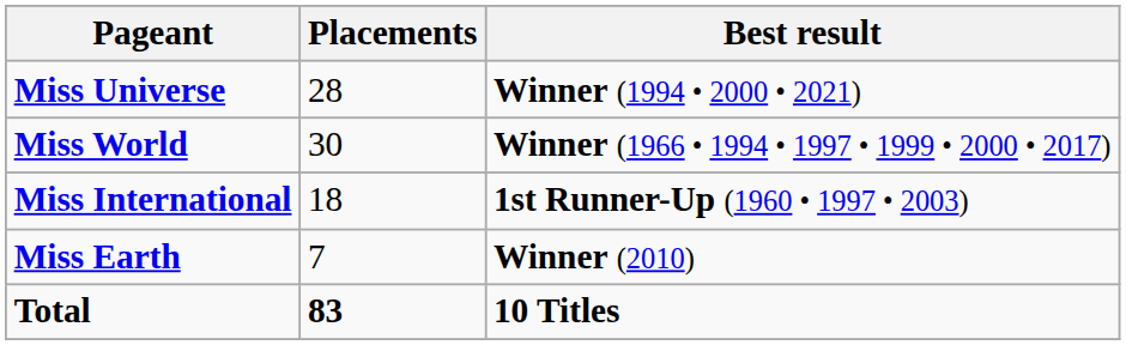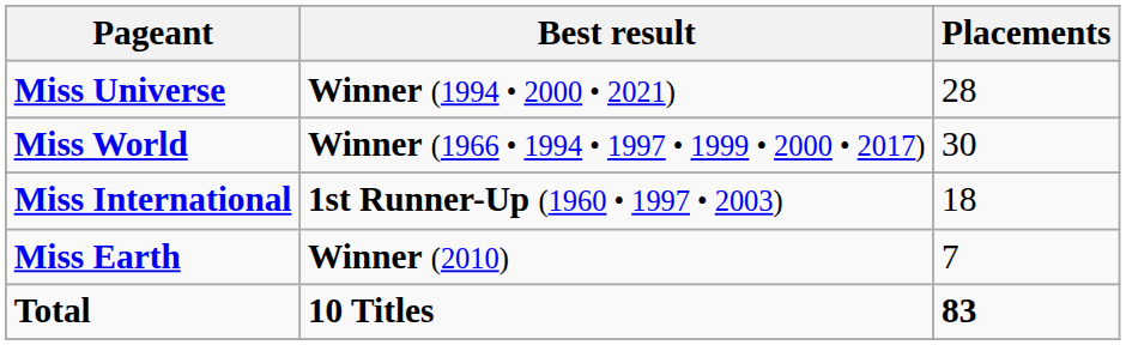columns swapped: Placements <-> Best result
